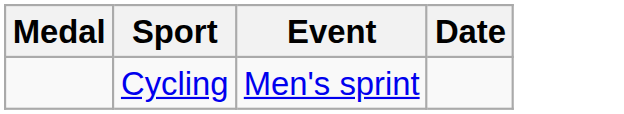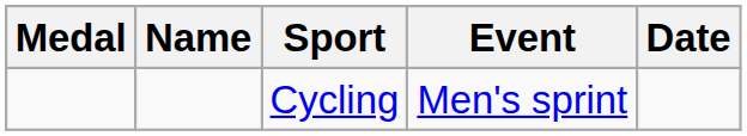+ column: Name
